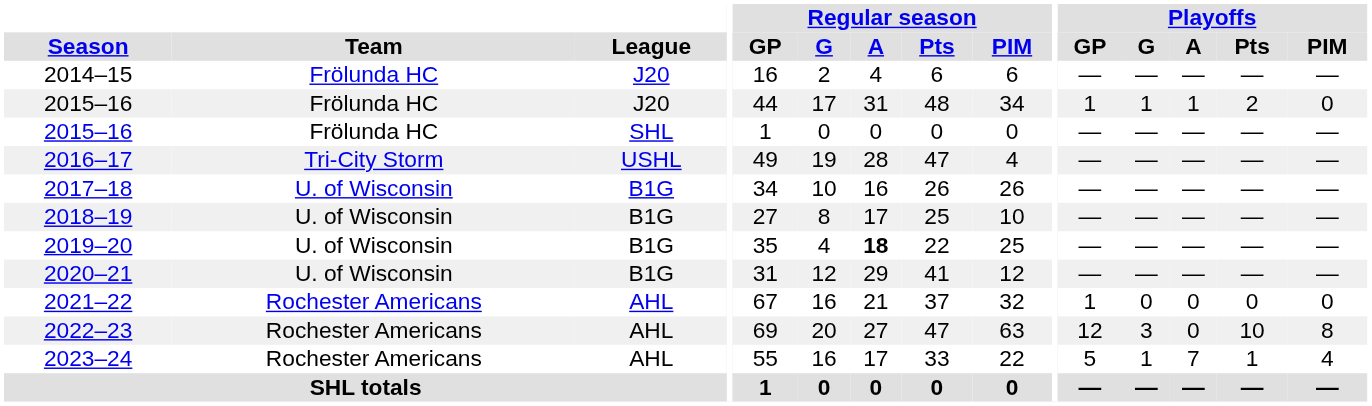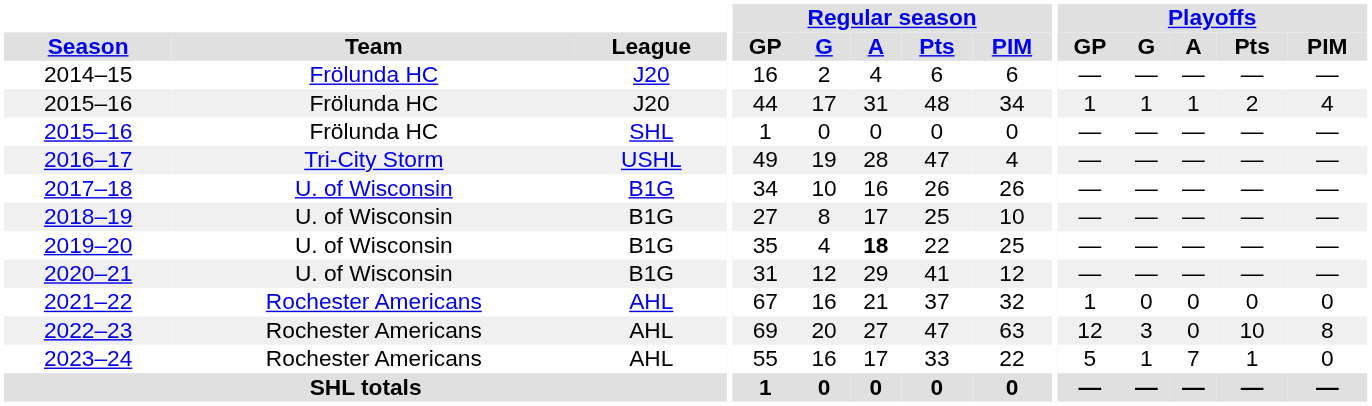2015–16 / J20 | Playoffs / PIM: 0 -> 4
2023–24 | Playoffs / PIM: 4 -> 0
